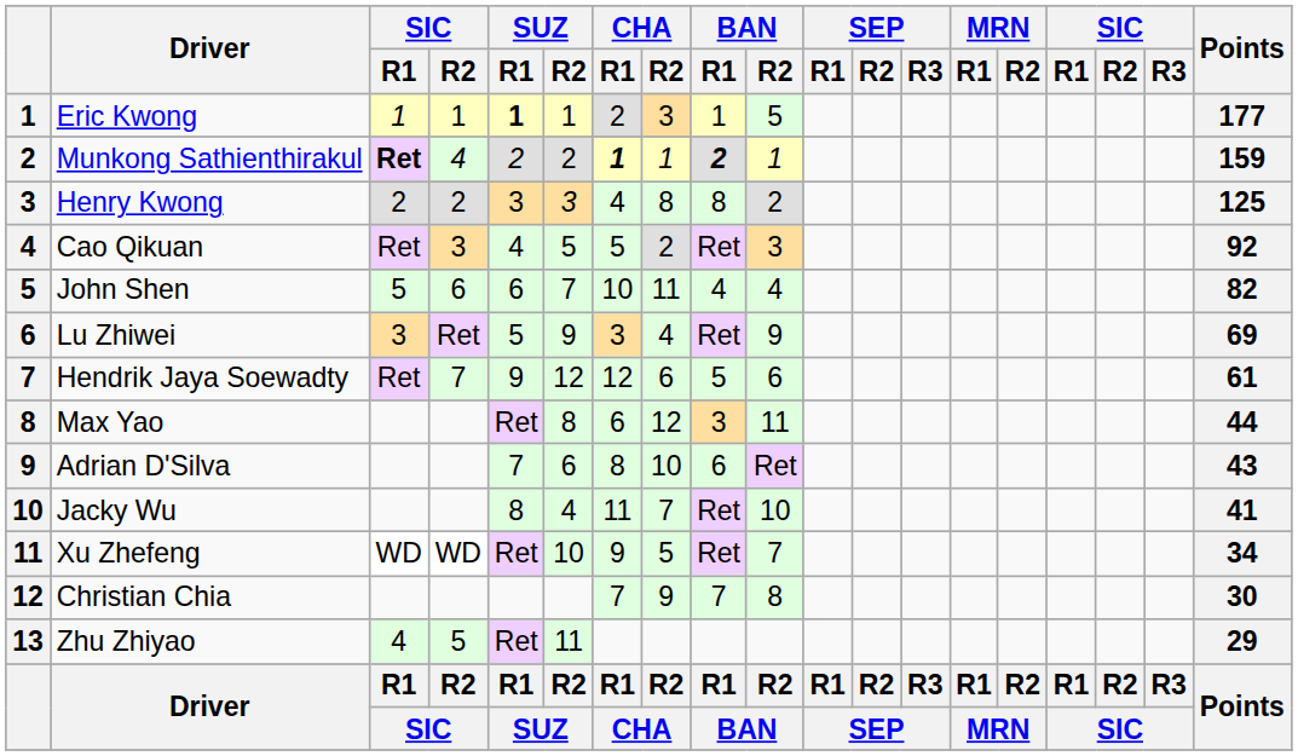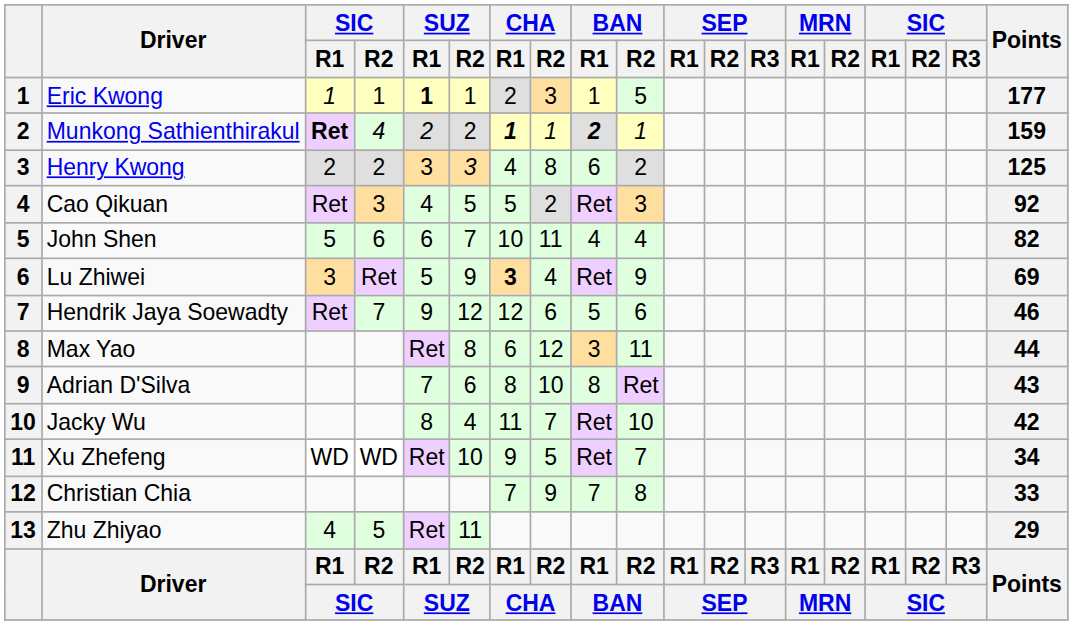Henry Kwong | BAN / R1: 8 -> 6
Lu Zhiwei | CHA / R1: normal -> bold
Hendrik Jaya Soewadty | Points: 61 -> 46
Adrian D'Silva | BAN / R1: 6 -> 8
Jacky Wu | Points: 41 -> 42
Christian Chia | Points: 30 -> 33
